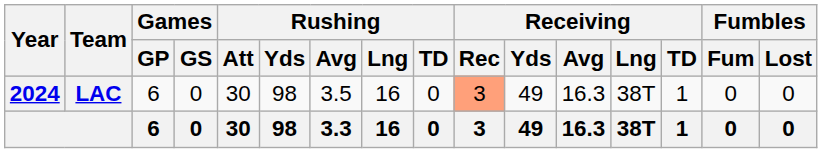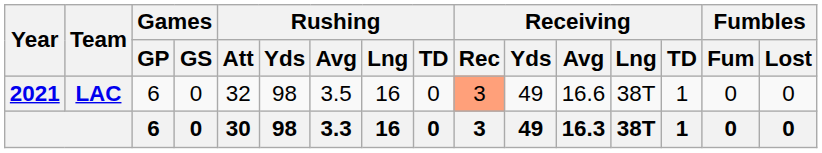LAC | Year: 2024 -> 2021
LAC | Rushing / Att: 30 -> 32
LAC | Receiving / Avg: 16.3 -> 16.6
